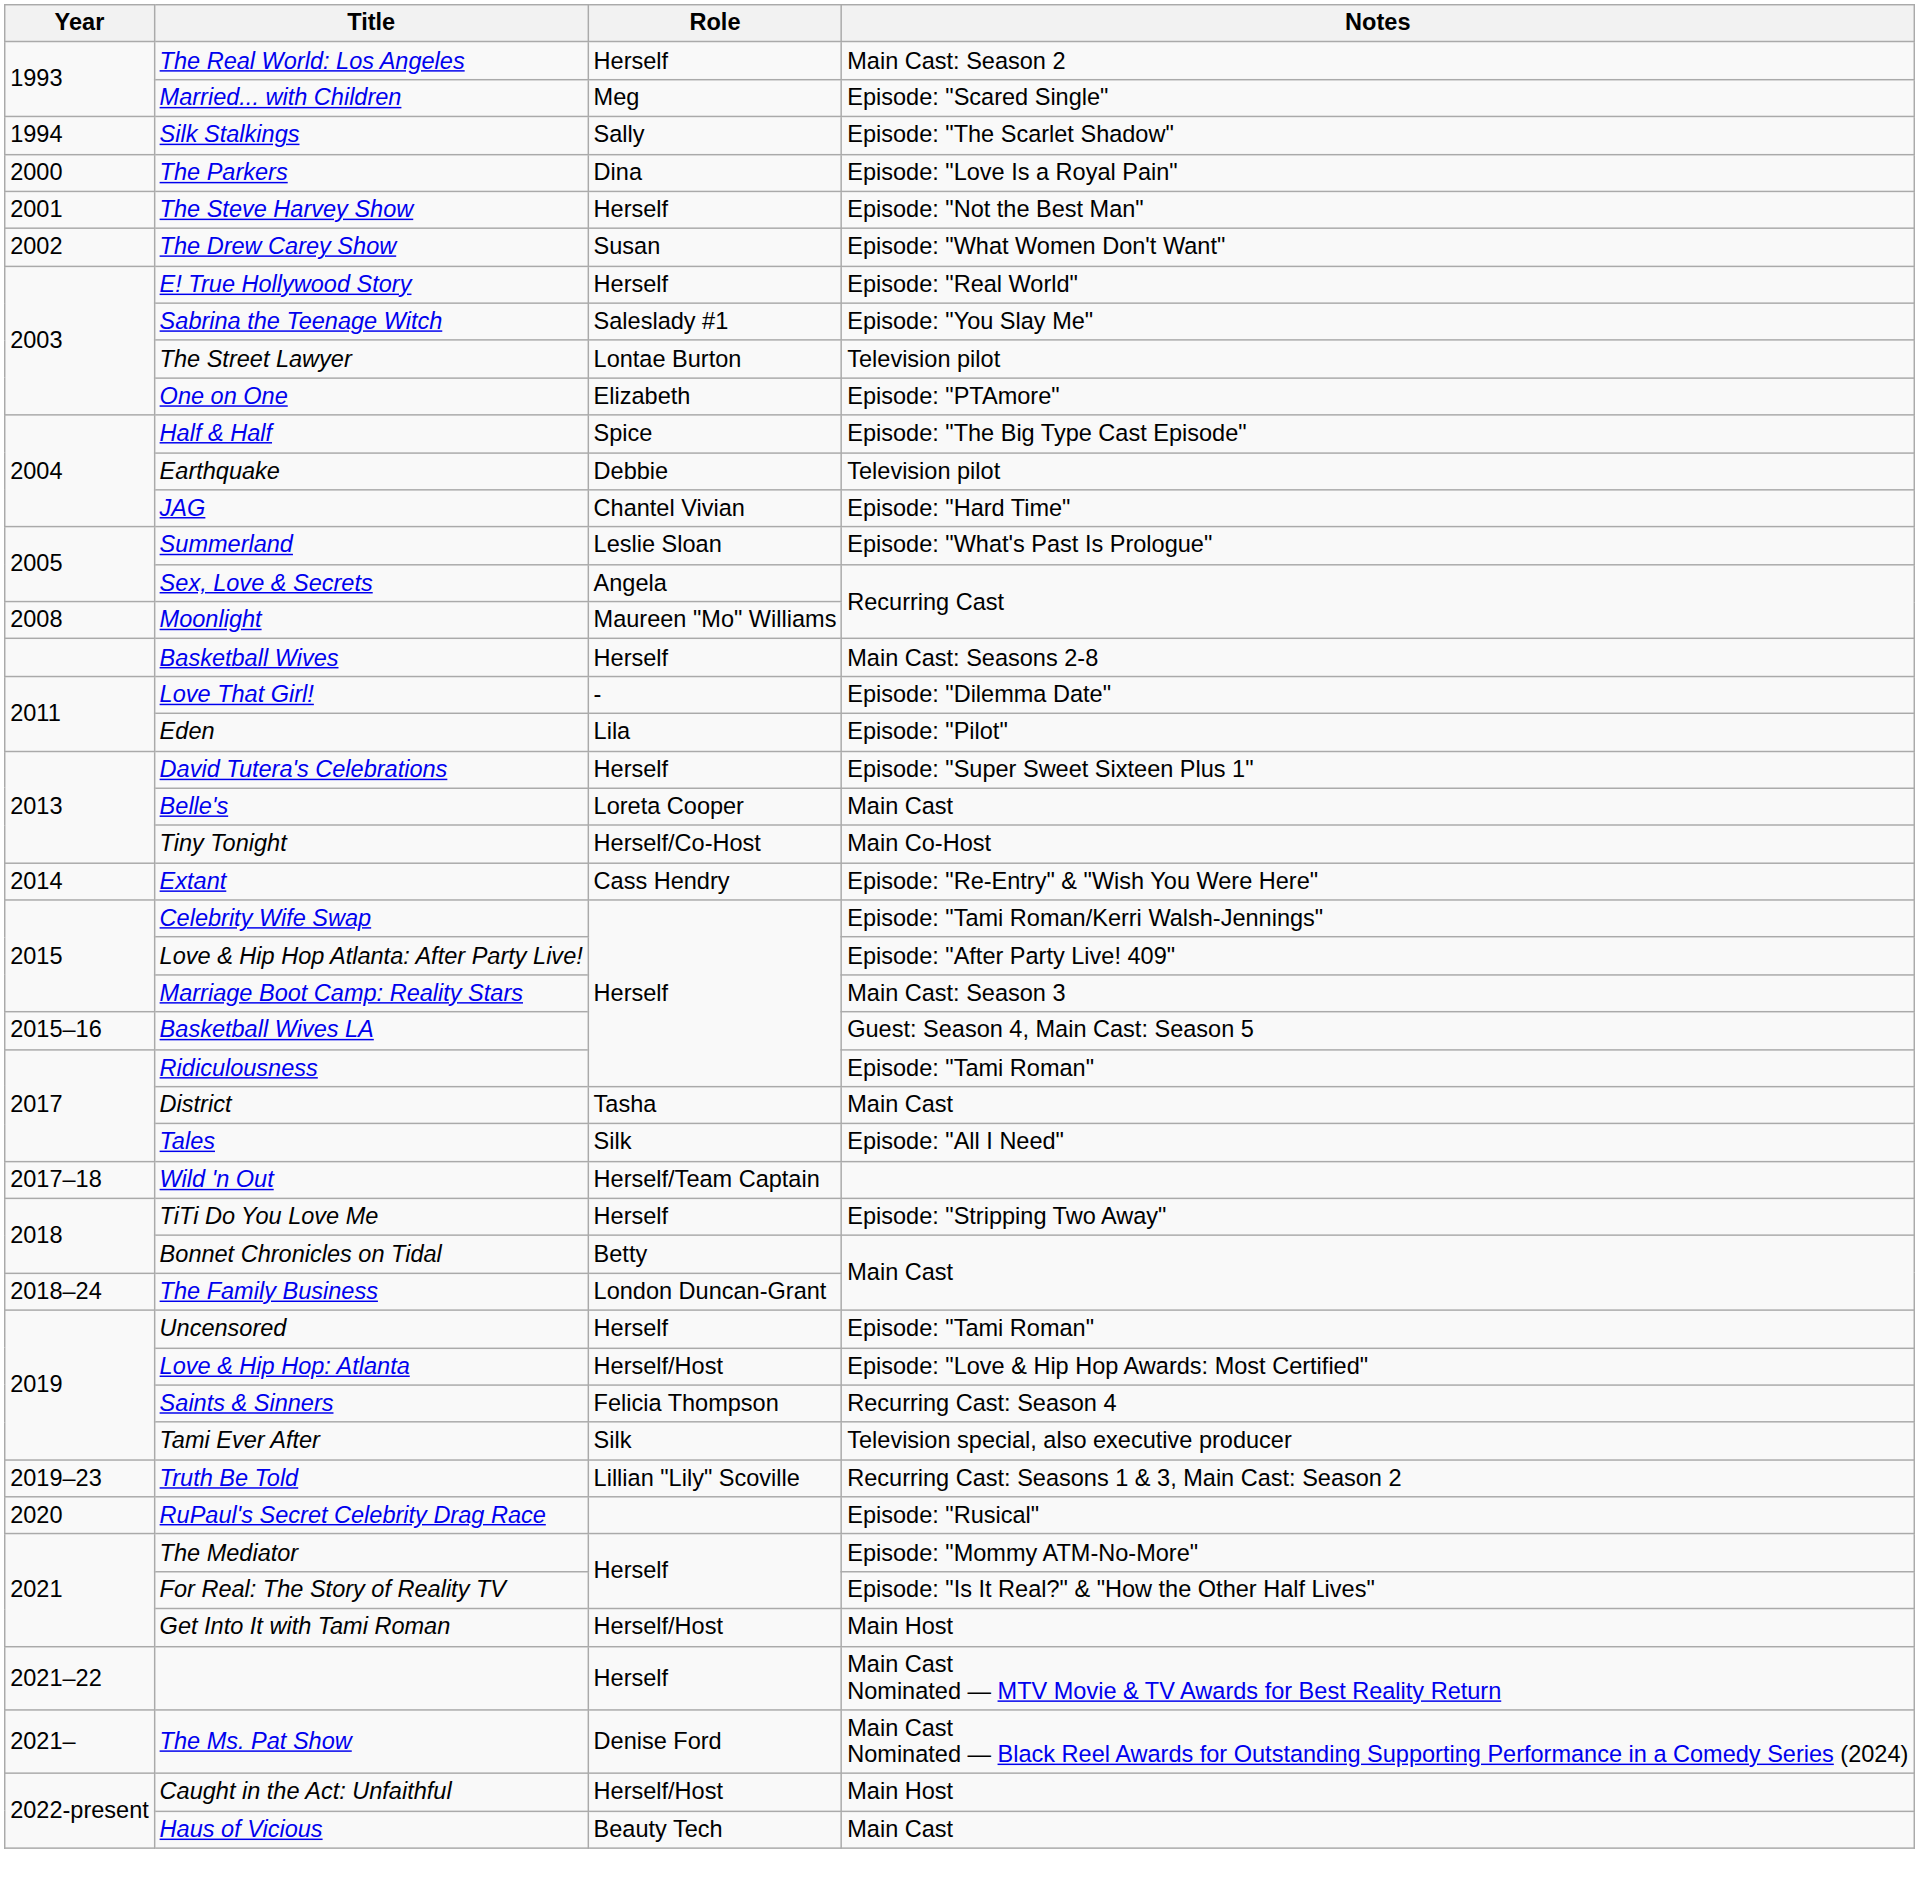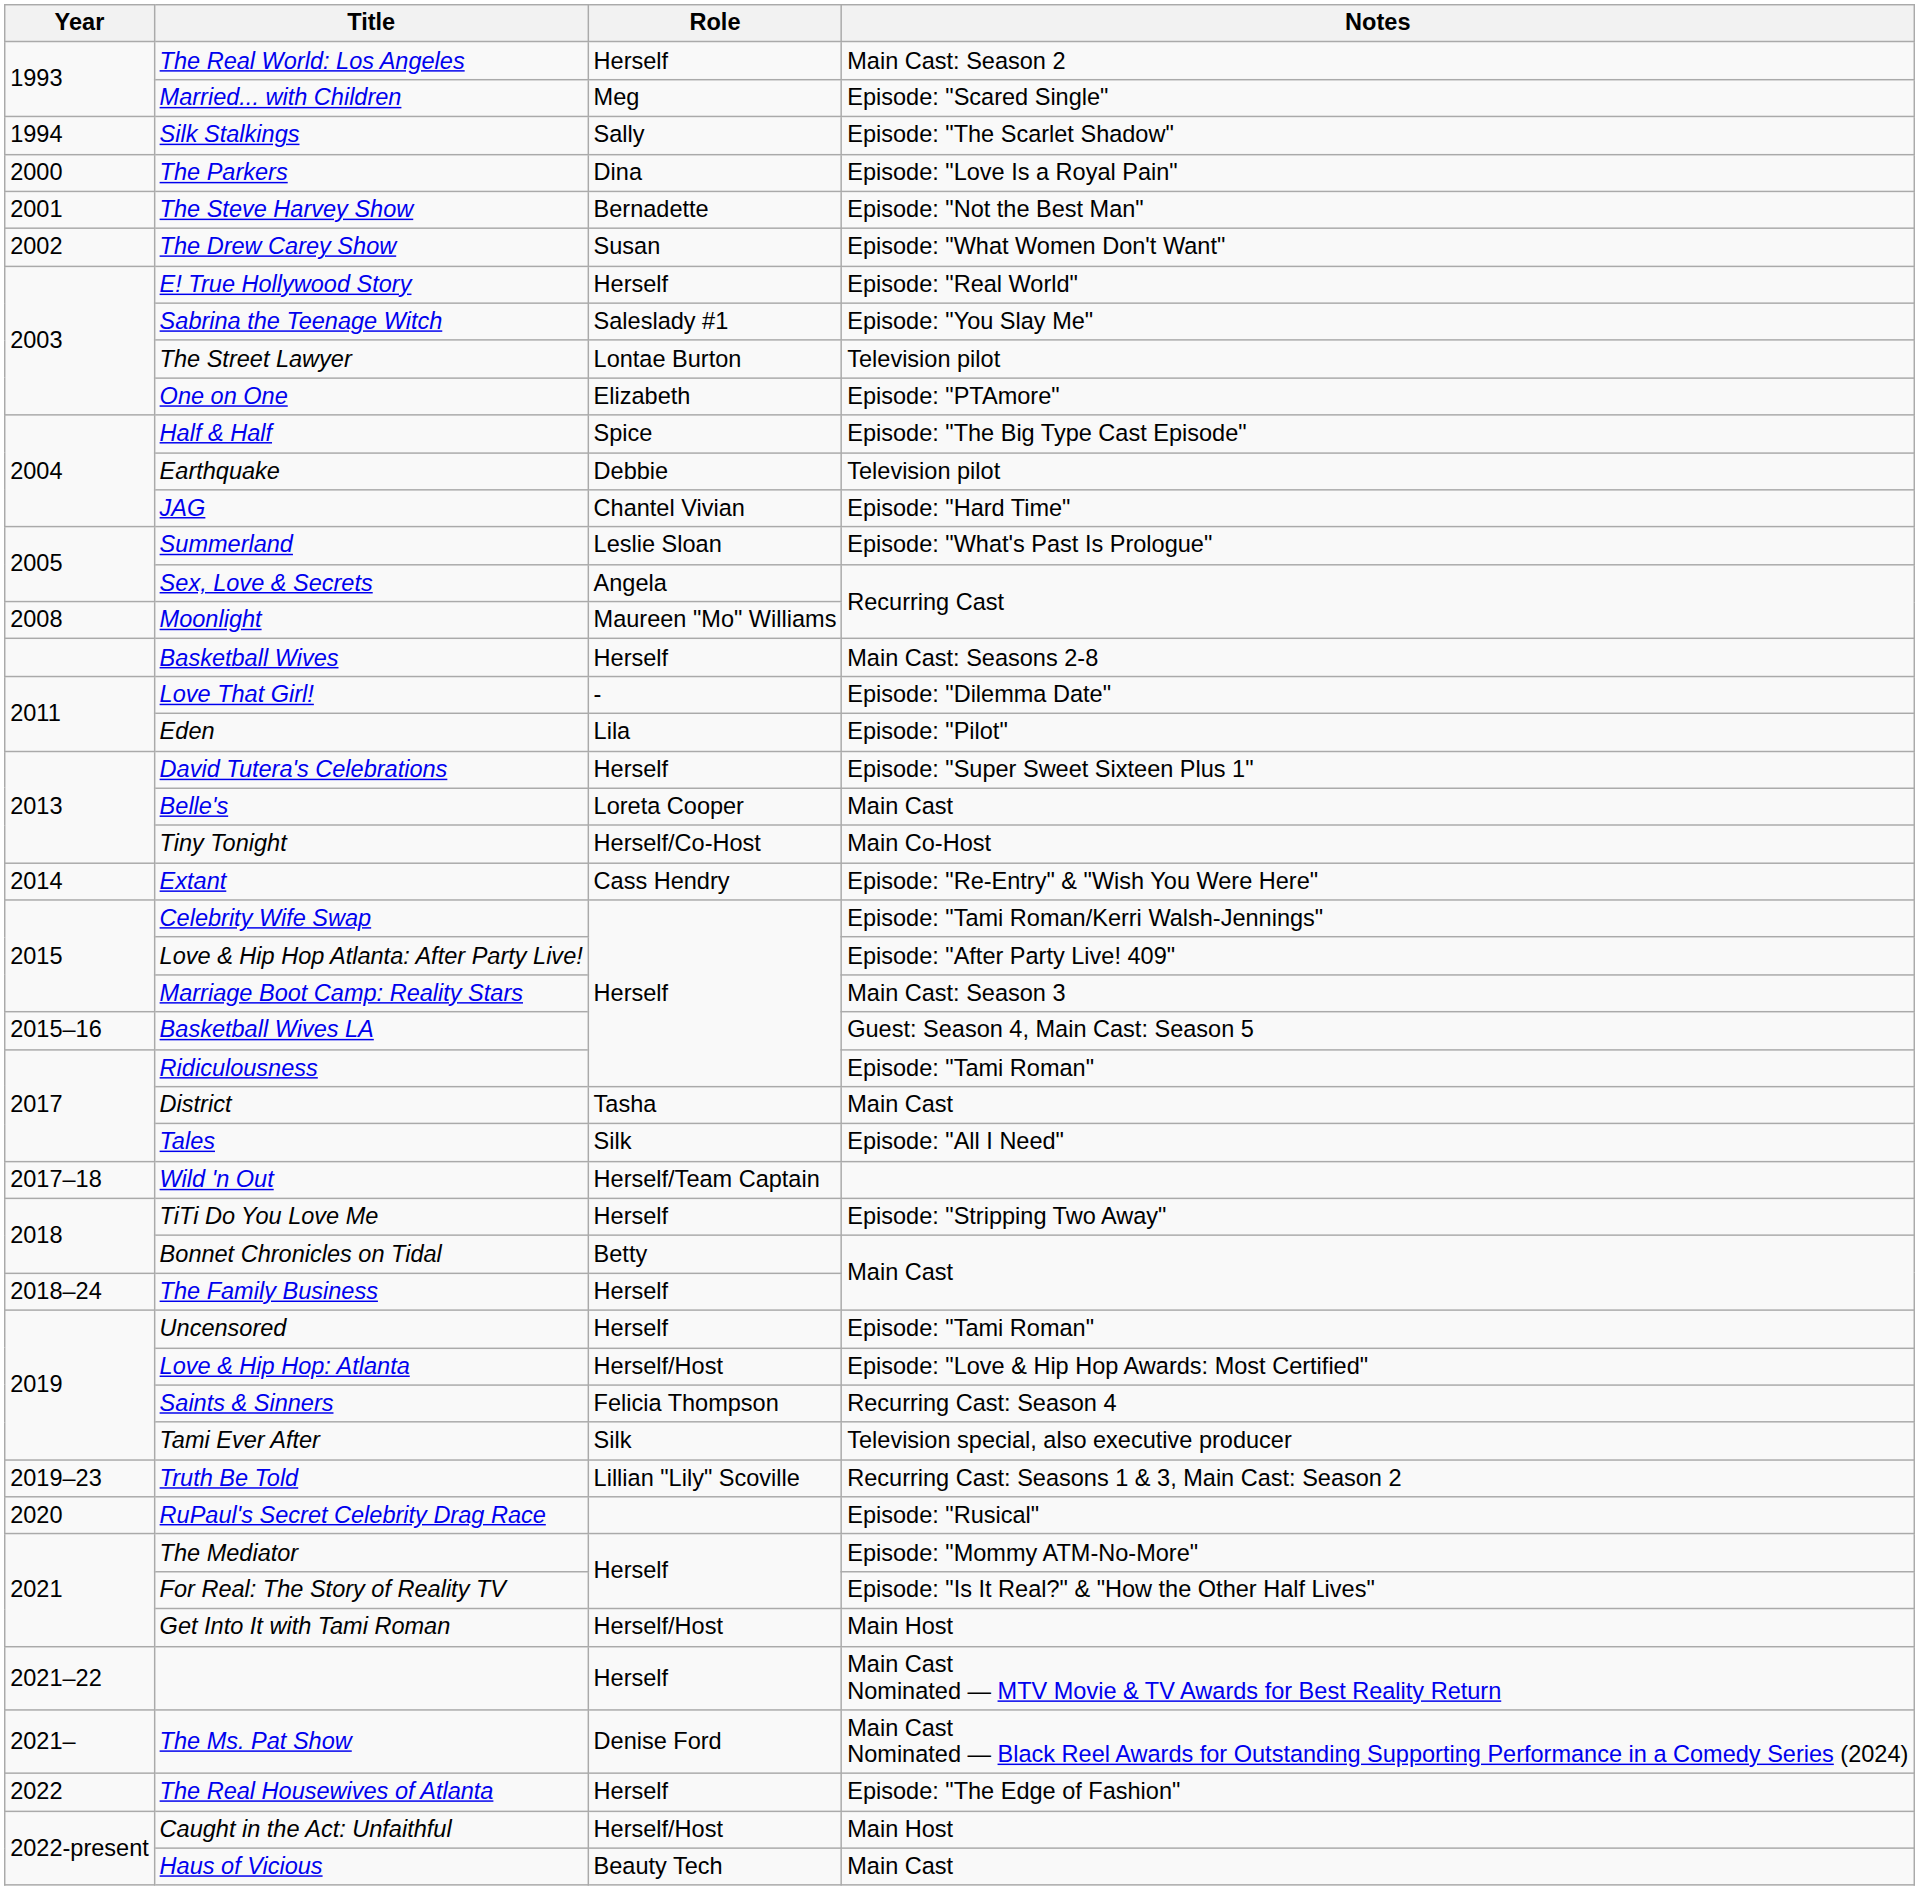The Steve Harvey Show | Role: Herself -> Bernadette
The Family Business | Role: London Duncan-Grant -> Herself
+ row: 2022 | The Real Housewives of Atlanta | Herself | Episode: "The Edge of Fashion"
